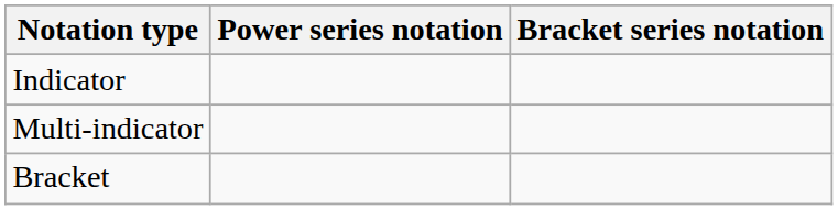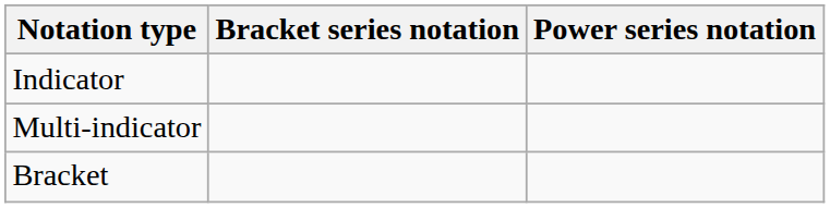columns swapped: Power series notation <-> Bracket series notation
